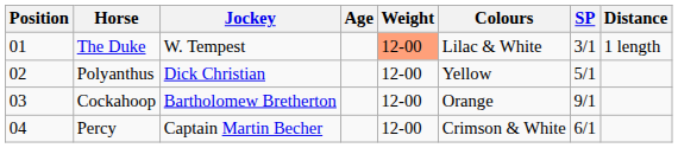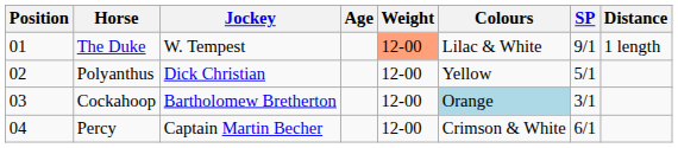The Duke | SP: 3/1 -> 9/1
Cockahoop | Colours: no background -> lightblue background
Cockahoop | SP: 9/1 -> 3/1
